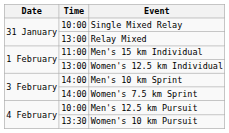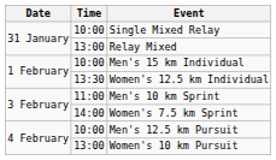Men's 15 km Individual | Time: 11:00 -> 10:00
Women's 12.5 km Individual | Time: 13:00 -> 13:30
Men's 10 km Sprint | Time: 14:00 -> 11:00
Women's 10 km Pursuit | Time: 13:30 -> 13:00
